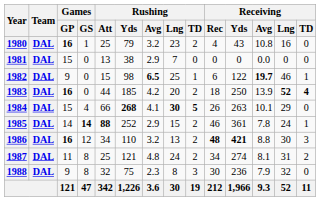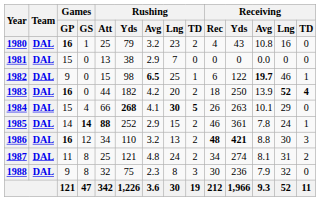1983 | Rushing / Yds: 185 -> 182
